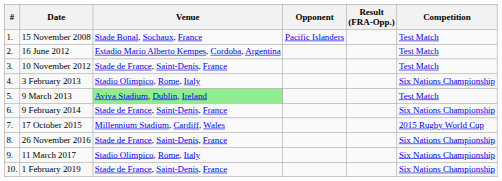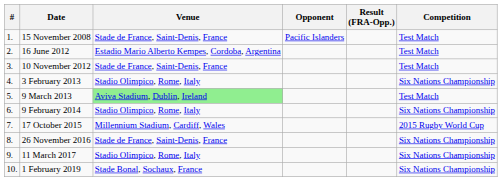15 November 2008 | Venue: Stade Bonal, Sochaux, France -> Stade de France, Saint-Denis, France
9 February 2014 | Venue: Stade de France, Saint-Denis, France -> Stadio Olimpico, Rome, Italy
1 February 2019 | Venue: Stade de France, Saint-Denis, France -> Stade Bonal, Sochaux, France
